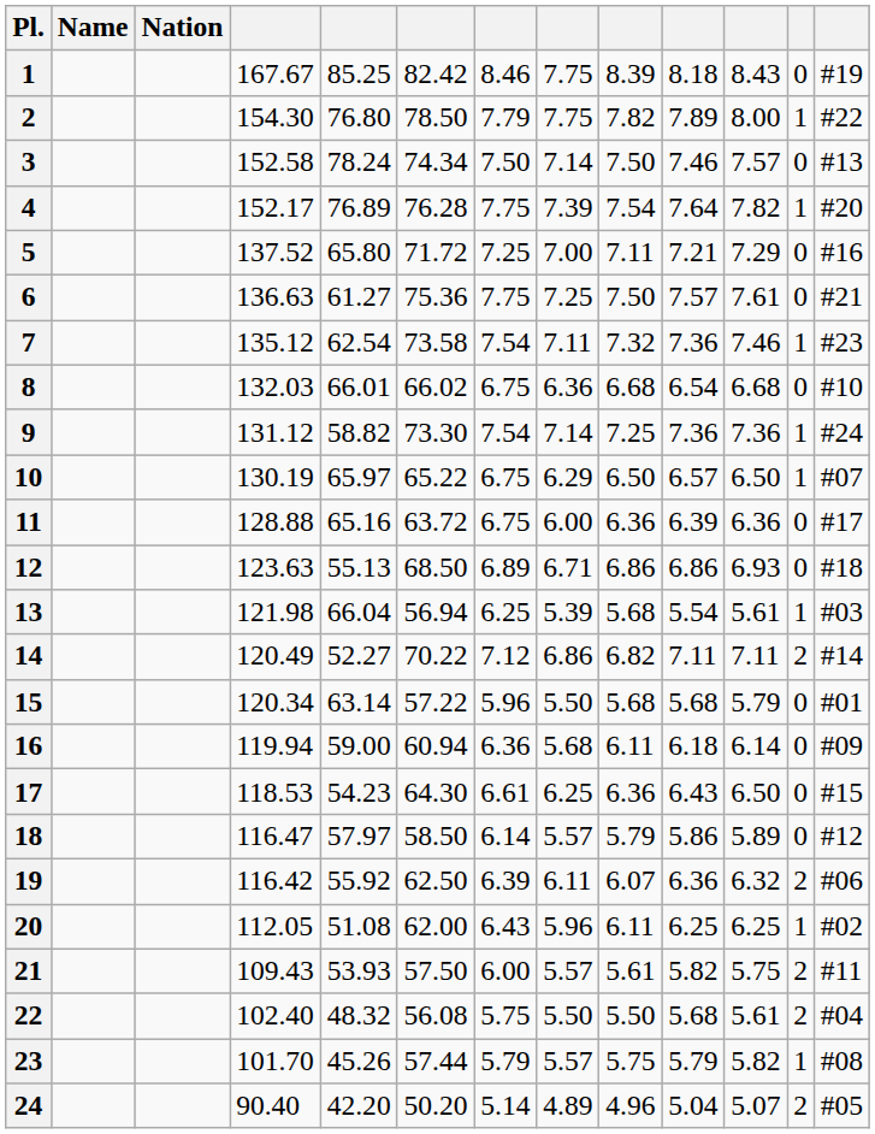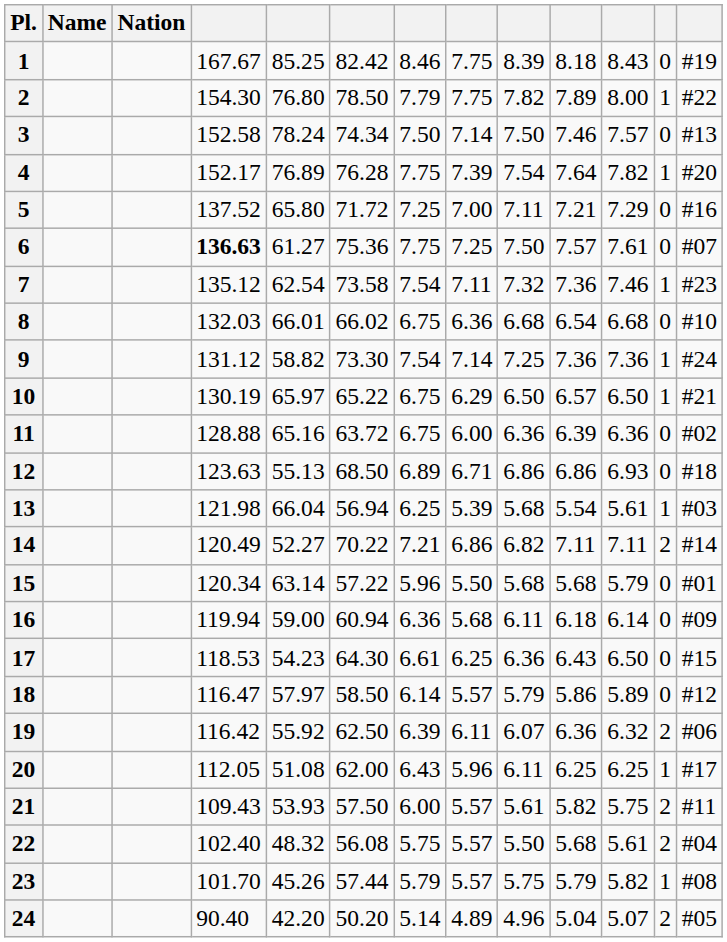6 | column 4: normal -> bold
6 | column 13: #21 -> #07
10 | column 13: #07 -> #21
11 | column 13: #17 -> #02
14 | column 7: 7.12 -> 7.21
20 | column 13: #02 -> #17
22 | column 8: 5.50 -> 5.57
